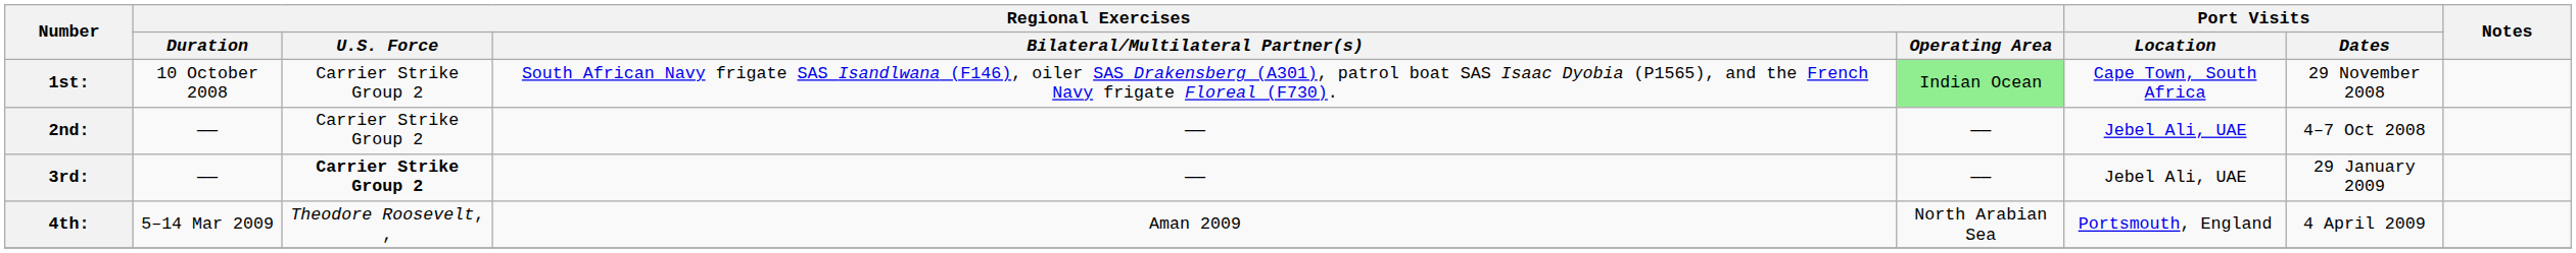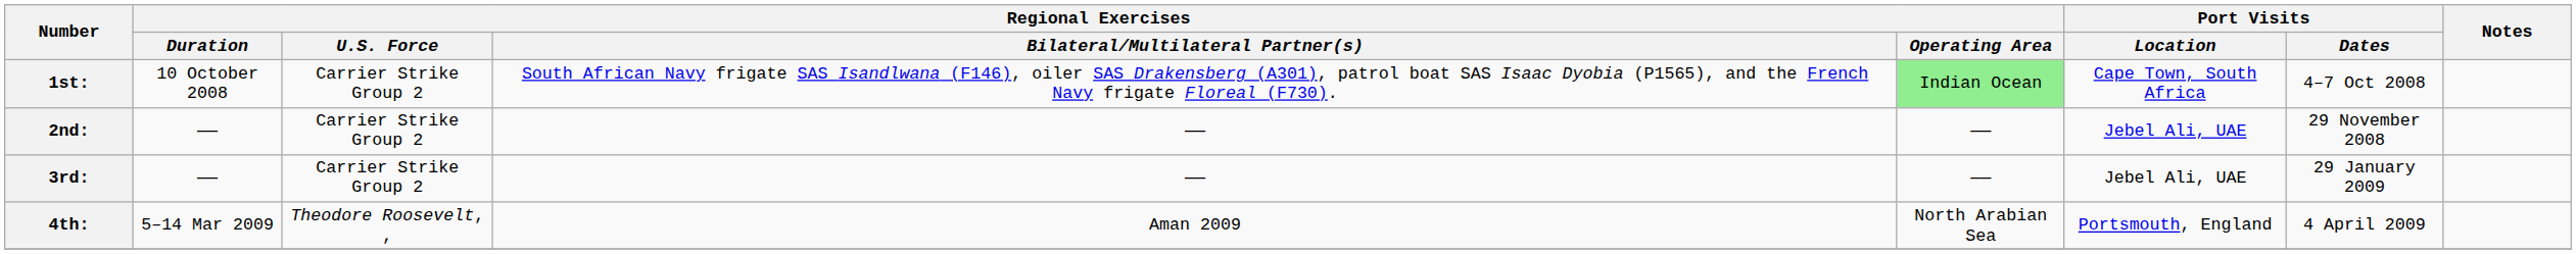1st: | Port Visits / Dates: 29 November 2008 -> 4–7 Oct 2008
2nd: | Port Visits / Dates: 4–7 Oct 2008 -> 29 November 2008
3rd: | Regional Exercises / U.S. Force: bold -> normal
